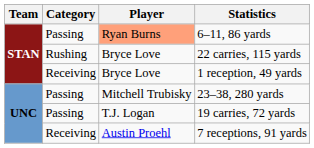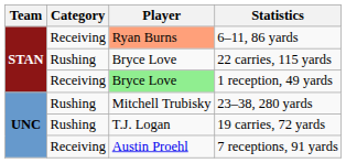6–11, 86 yards | Category: Passing -> Receiving
1 reception, 49 yards | Player: no background -> lightgreen background
23–38, 280 yards | Category: Passing -> Rushing
19 carries, 72 yards | Category: Passing -> Rushing
